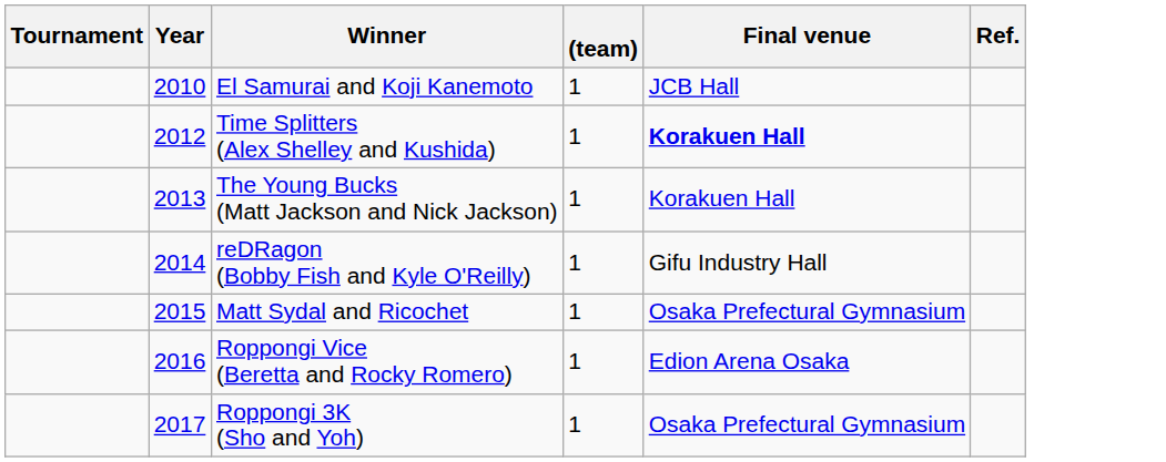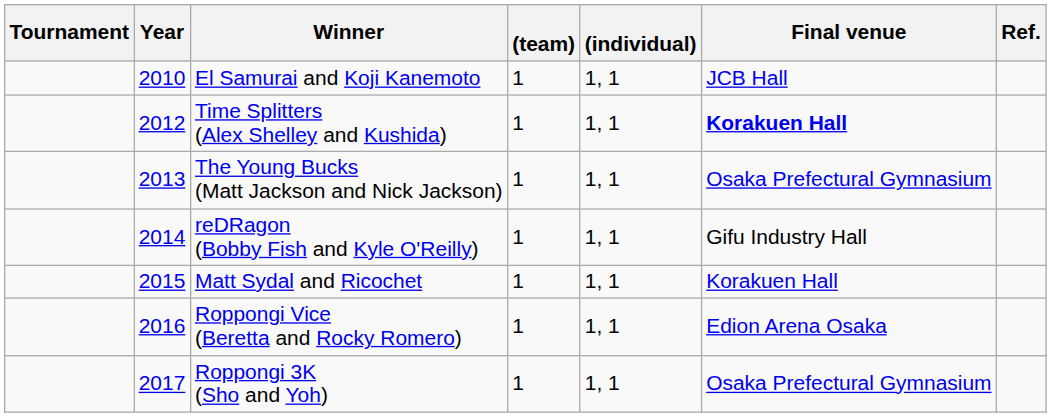+ column: (individual) | 1, 1 | 1, 1 | 1, 1 | 1, 1 | 1, 1 | 1, 1 | 1, 1
The Young Bucks (Matt Jackson and Nick Jackson) | Final venue: Korakuen Hall -> Osaka Prefectural Gymnasium
Matt Sydal and Ricochet | Final venue: Osaka Prefectural Gymnasium -> Korakuen Hall
